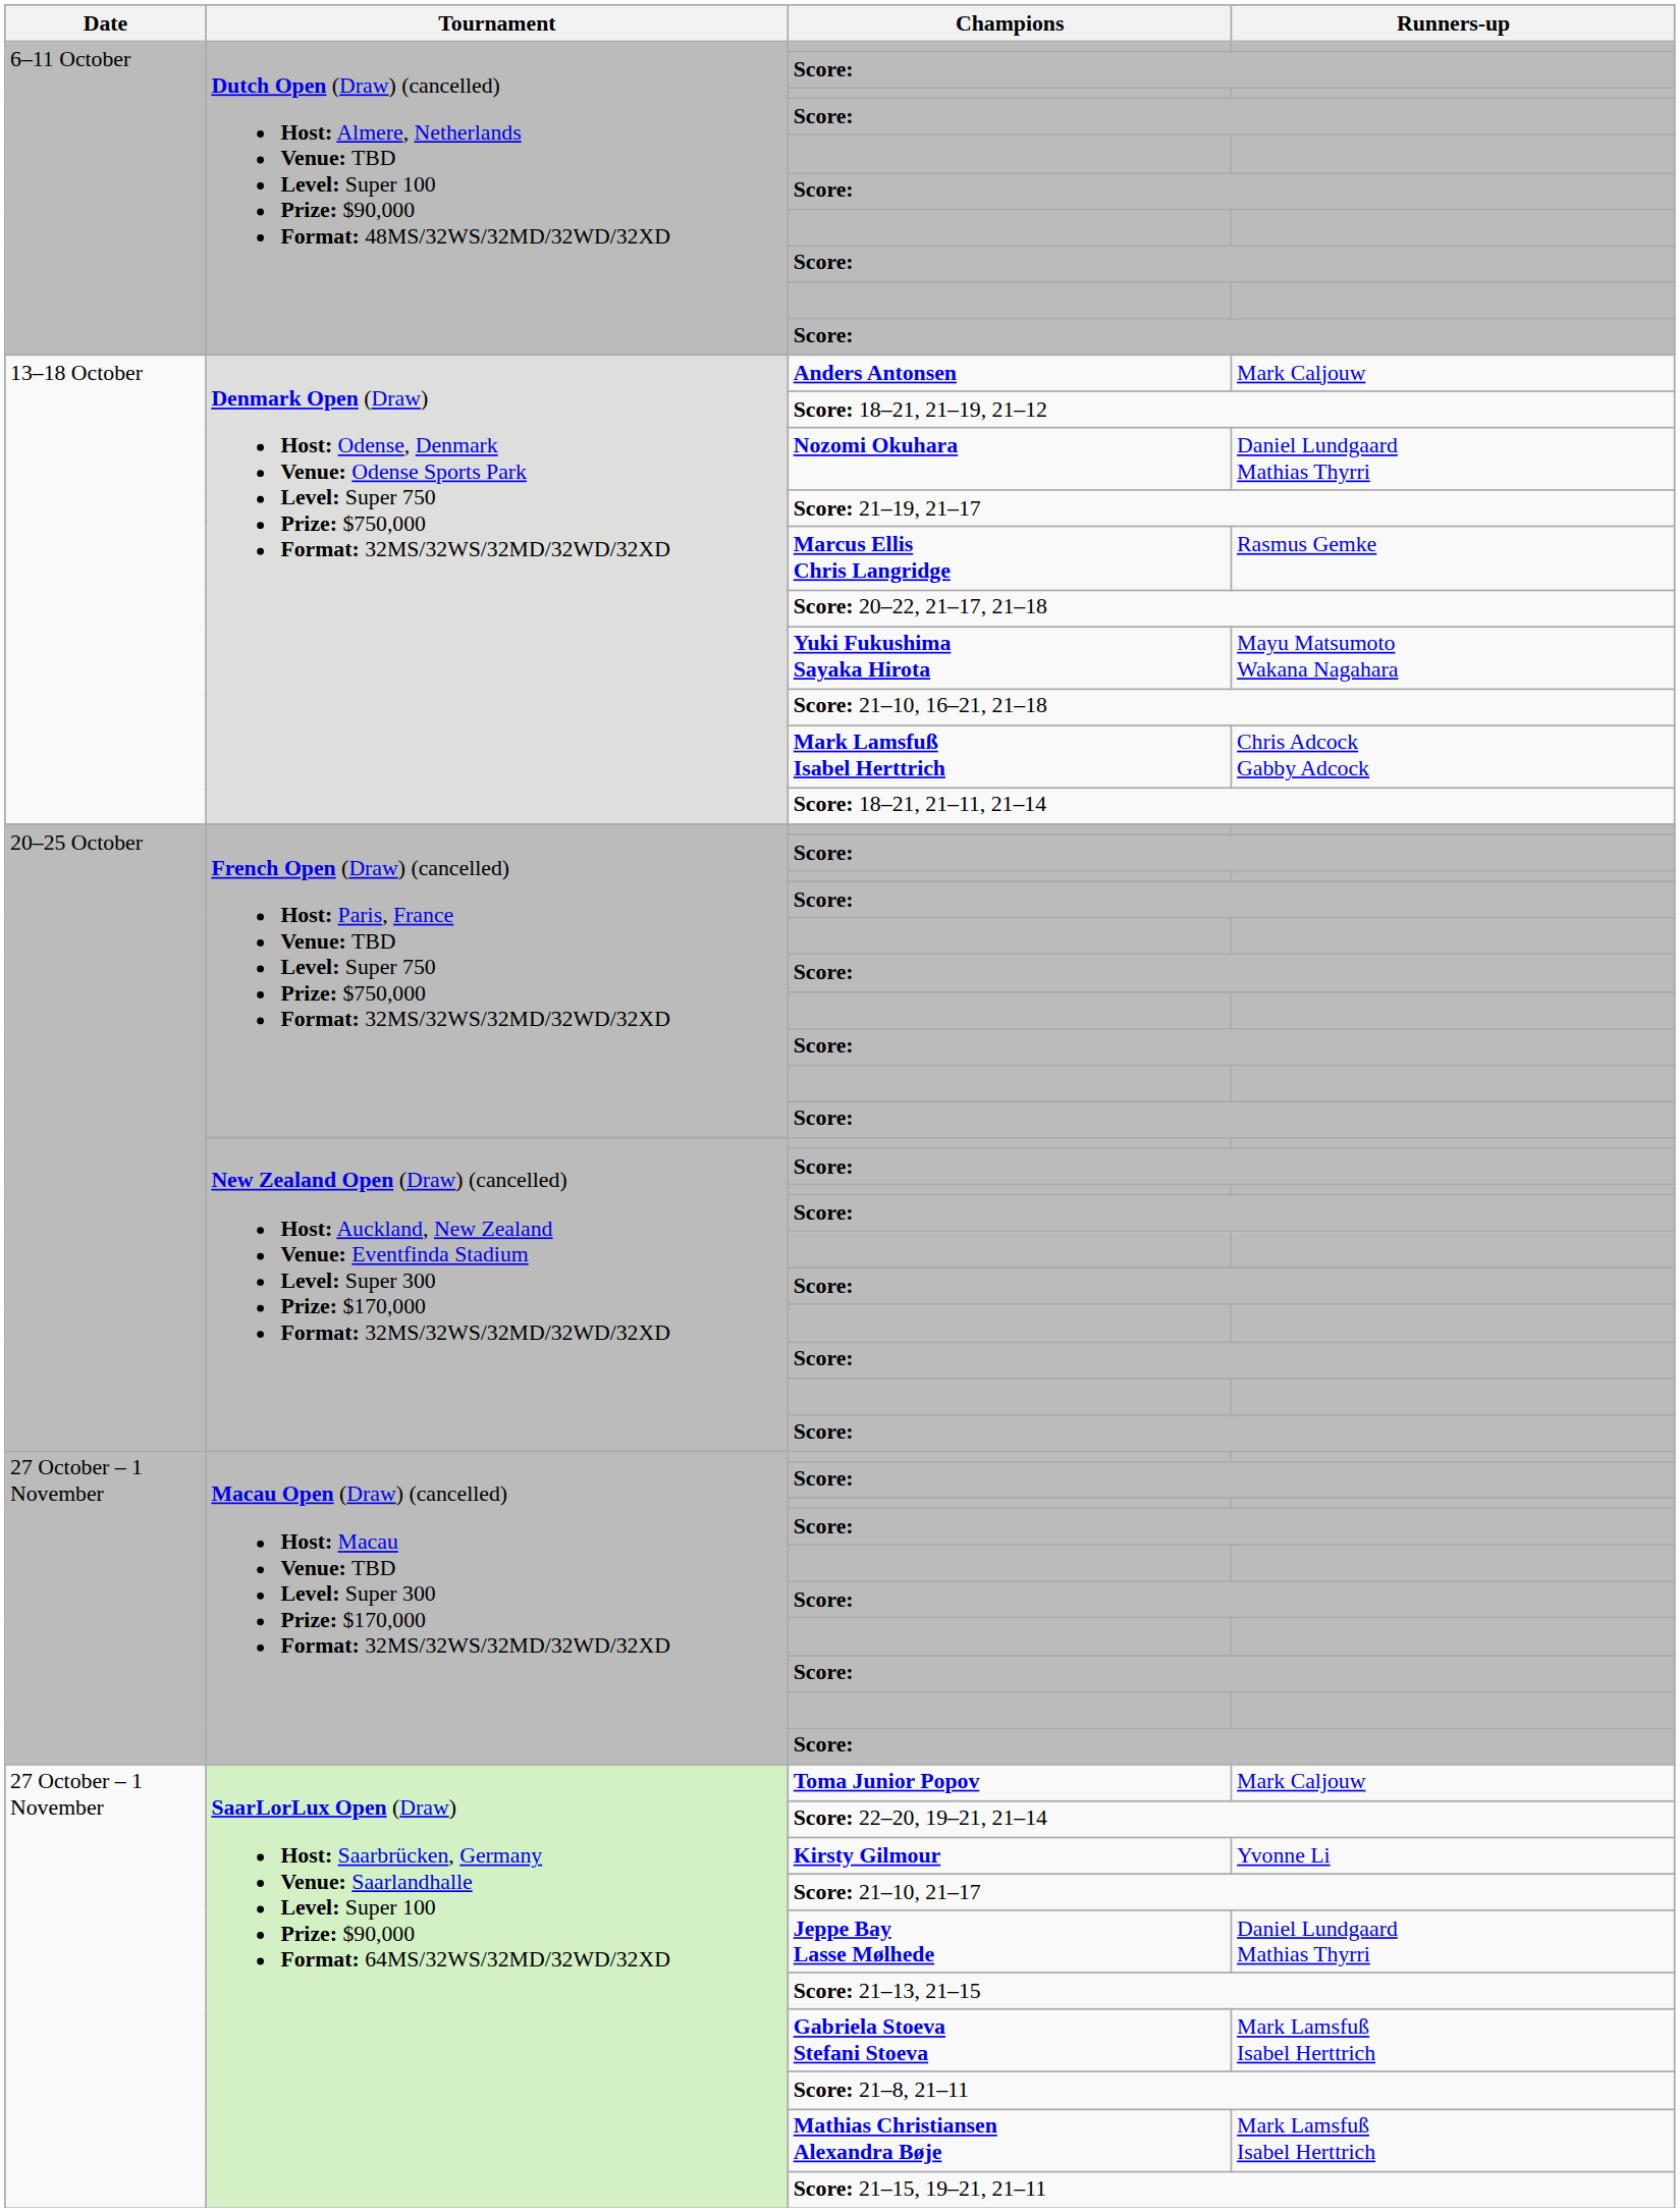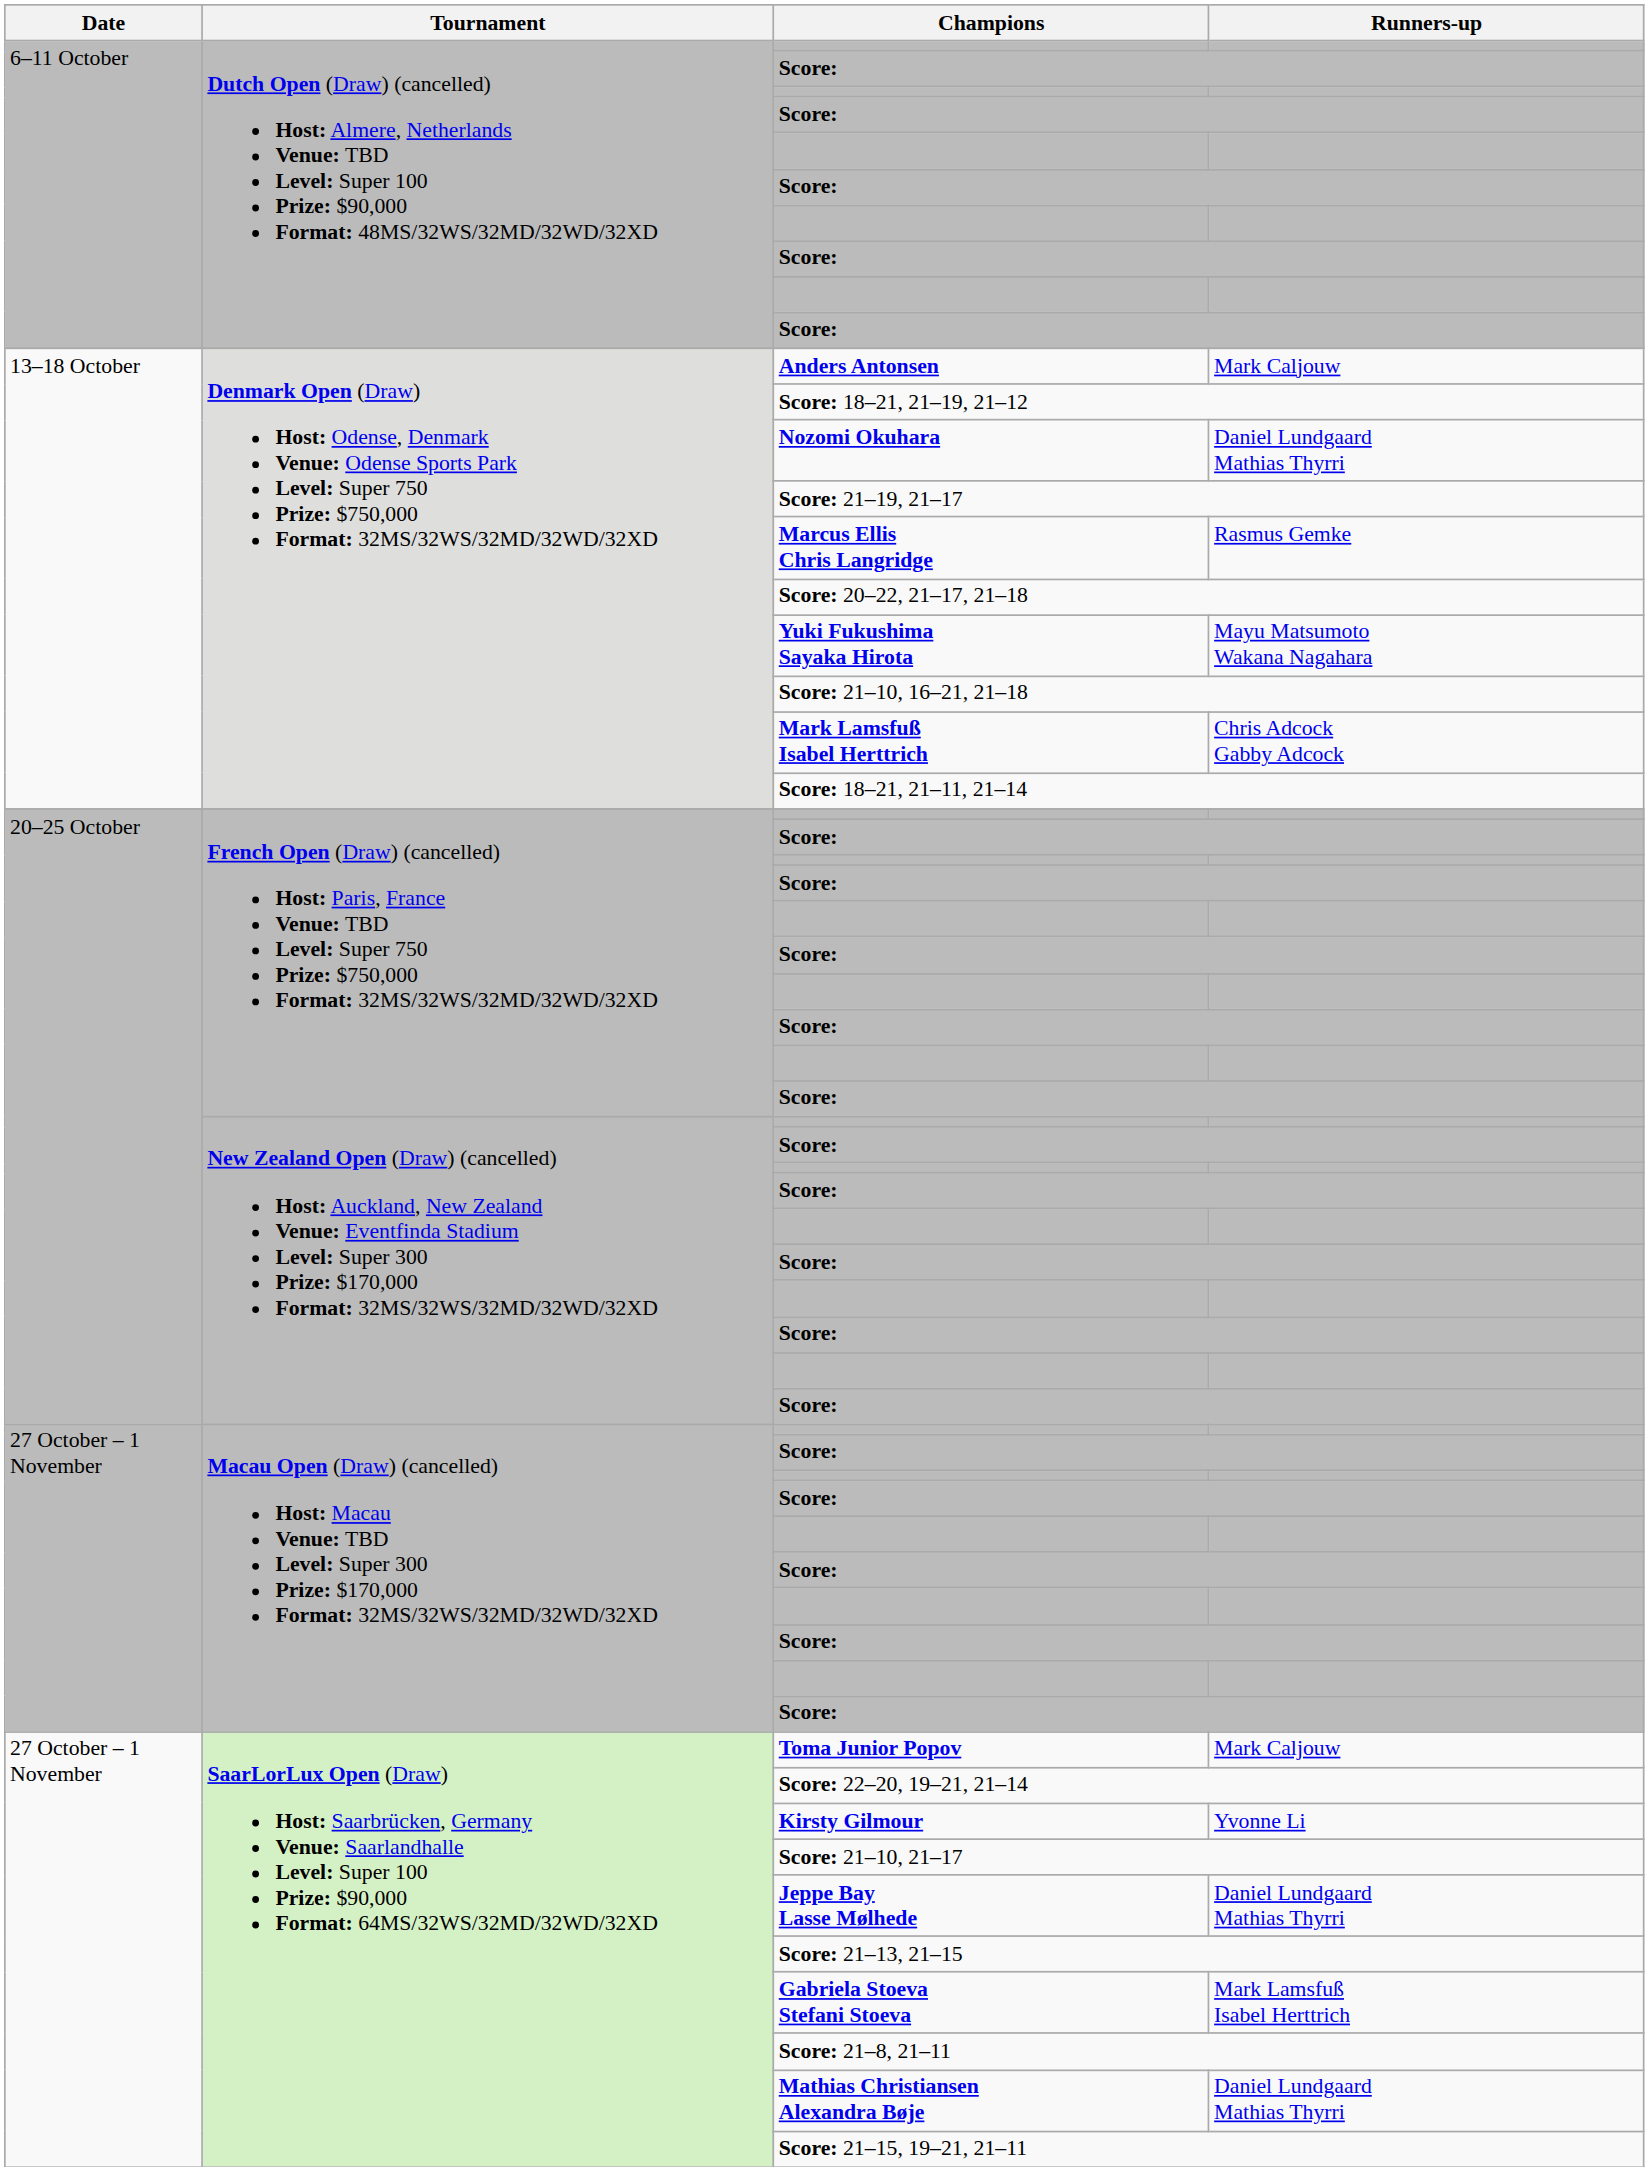Mathias Christiansen Alexandra Bøje | Runners-up: Mark Lamsfuß Isabel Herttrich -> Daniel Lundgaard Mathias Thyrri
